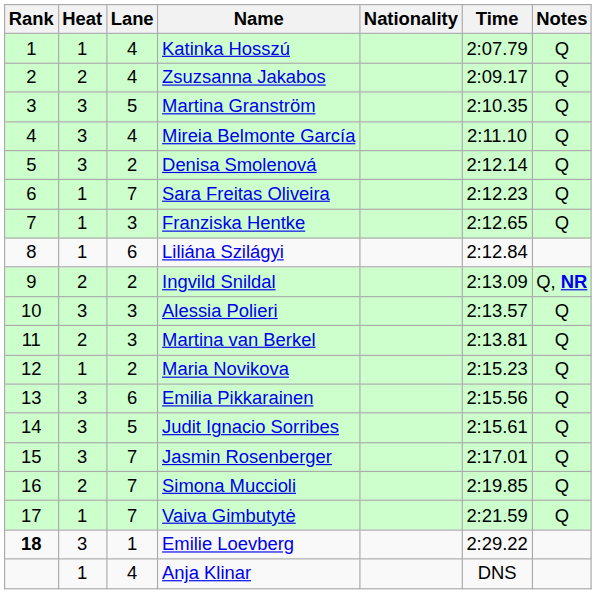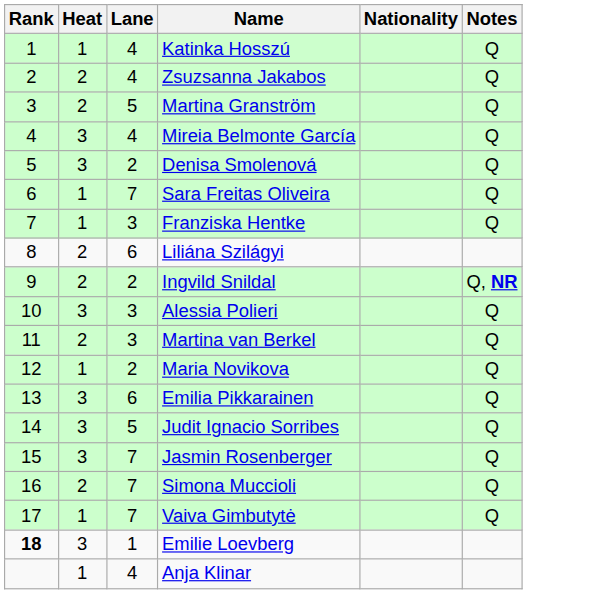- column: Time | 2:07.79 | 2:09.17 | 2:10.35 | 2:11.10 | 2:12.14 | 2:12.23 | 2:12.65 | 2:12.84 | 2:13.09 | 2:13.57 | 2:13.81 | 2:15.23 | 2:15.56 | 2:15.61 | 2:17.01 | 2:19.85 | 2:21.59 | 2:29.22 | DNS
Martina Granström | Heat: 3 -> 2
Liliána Szilágyi | Heat: 1 -> 2
